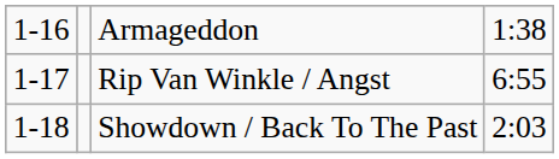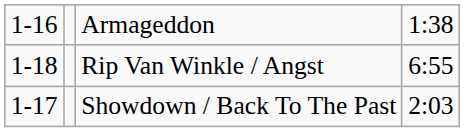Rip Van Winkle / Angst | column 1: 1-17 -> 1-18
Showdown / Back To The Past | column 1: 1-18 -> 1-17
